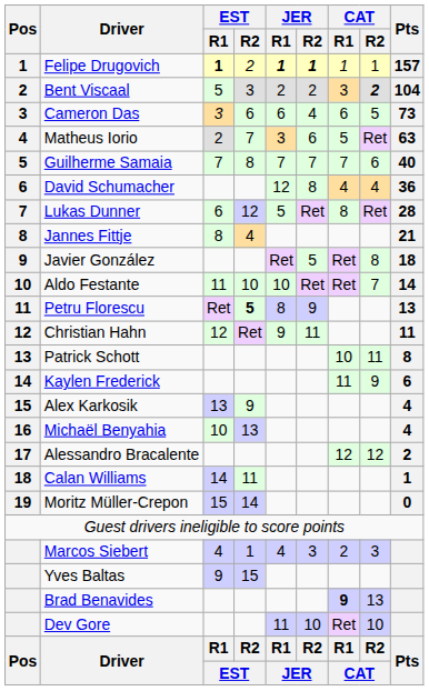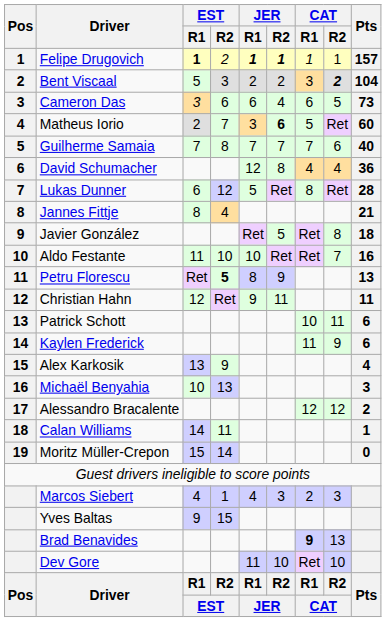Matheus Iorio | JER / R2: normal -> bold
Matheus Iorio | Pts: 63 -> 60
Aldo Festante | Pts: 14 -> 16
Patrick Schott | Pts: 8 -> 6
Michaël Benyahia | Pts: 4 -> 3
